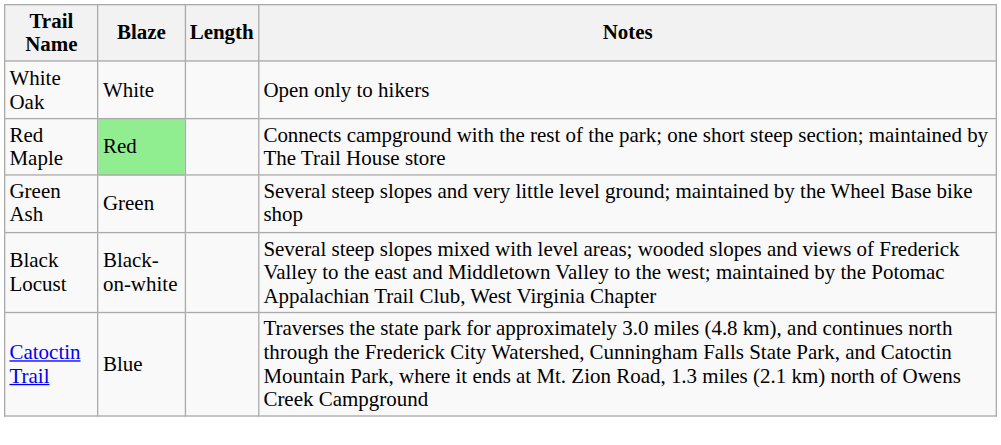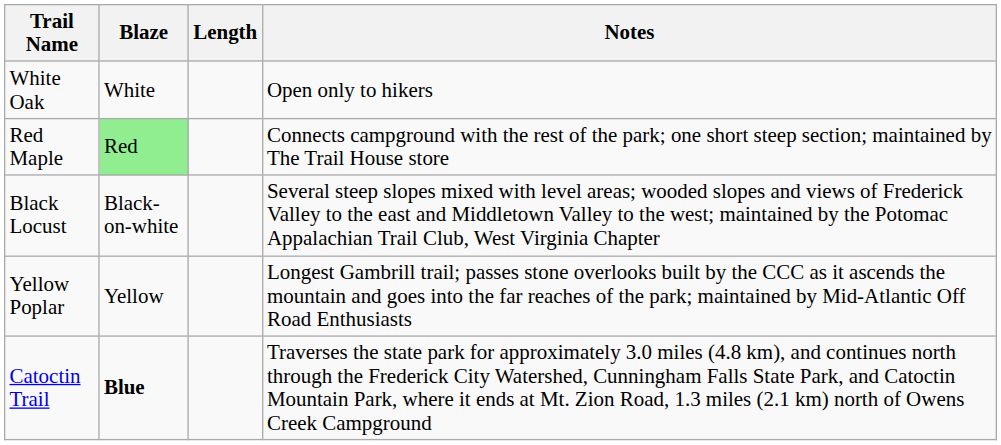- row: Green Ash | Green | Several steep slopes and very little level ground; maintained by the Wheel Base bike shop
+ row: Yellow Poplar | Yellow | Longest Gambrill trail; passes stone overlooks built by the CCC as it ascends the mountain and goes into the far reaches of the park; maintained by Mid-Atlantic Off Road Enthusiasts
Catoctin Trail | Blaze: normal -> bold
